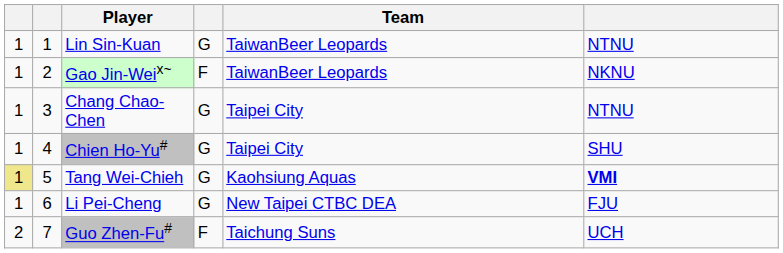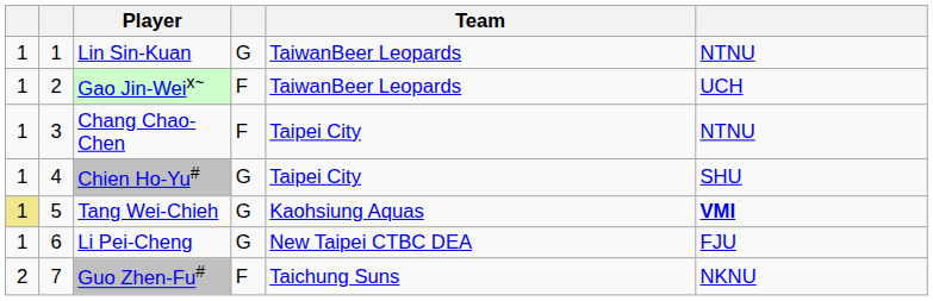Gao Jin-Weix~ | column 6: NKNU -> UCH
Chang Chao-Chen | column 4: G -> F
Guo Zhen-Fu# | column 6: UCH -> NKNU
